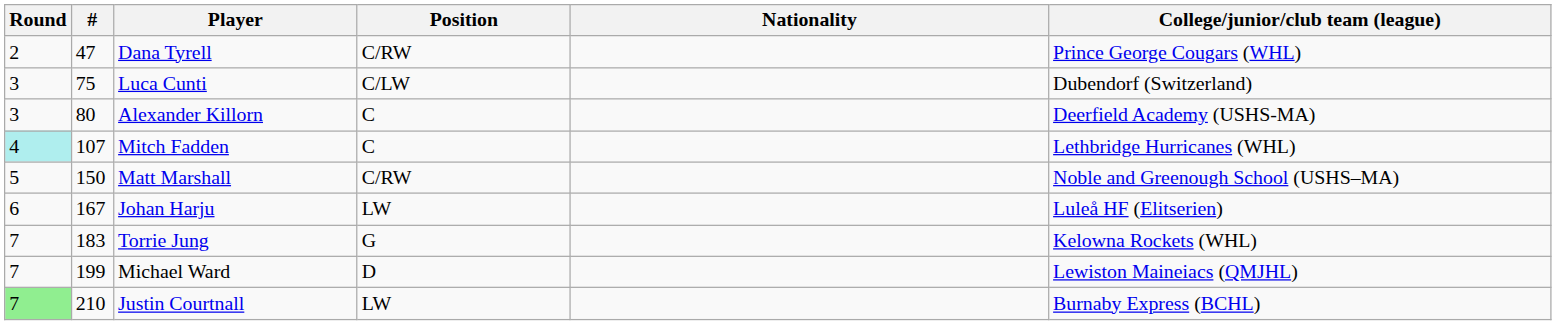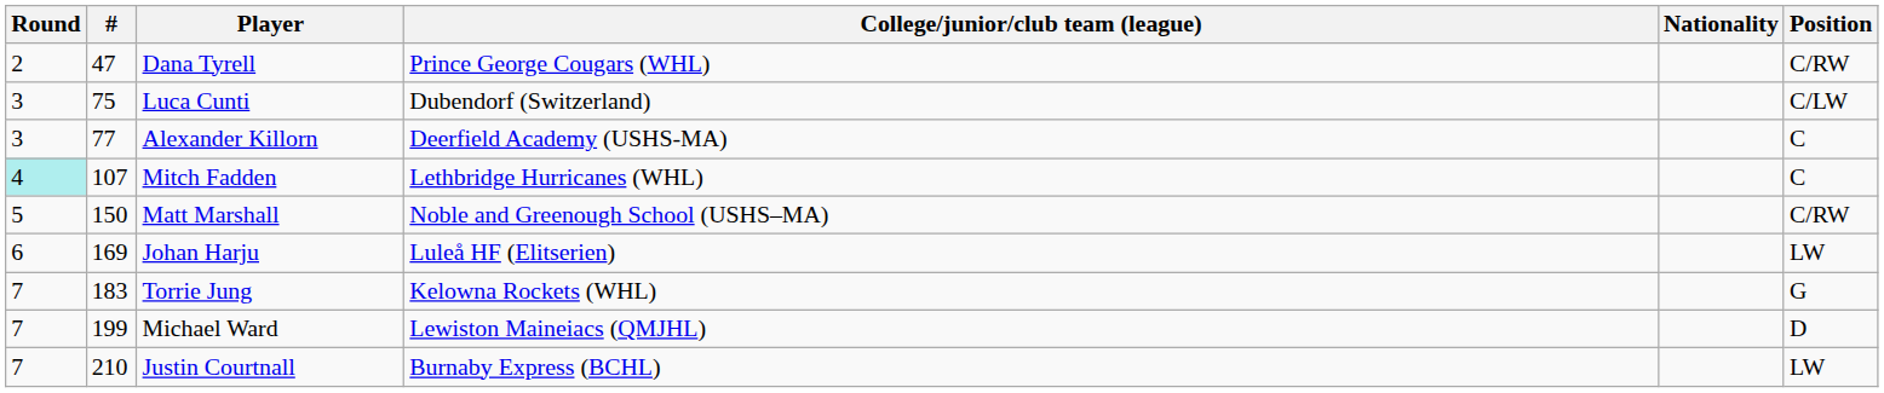columns swapped: Position <-> College/junior/club team (league)
Alexander Killorn | #: 80 -> 77
Johan Harju | #: 167 -> 169
Justin Courtnall | Round: lightgreen background -> no background
